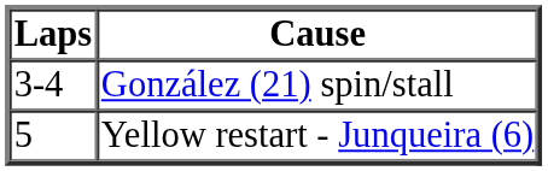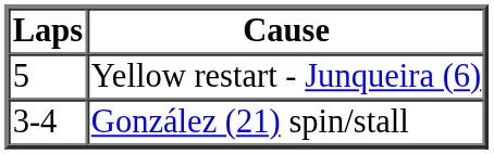rows swapped: González (21) spin/stall <-> Yellow restart - Junqueira (6)
